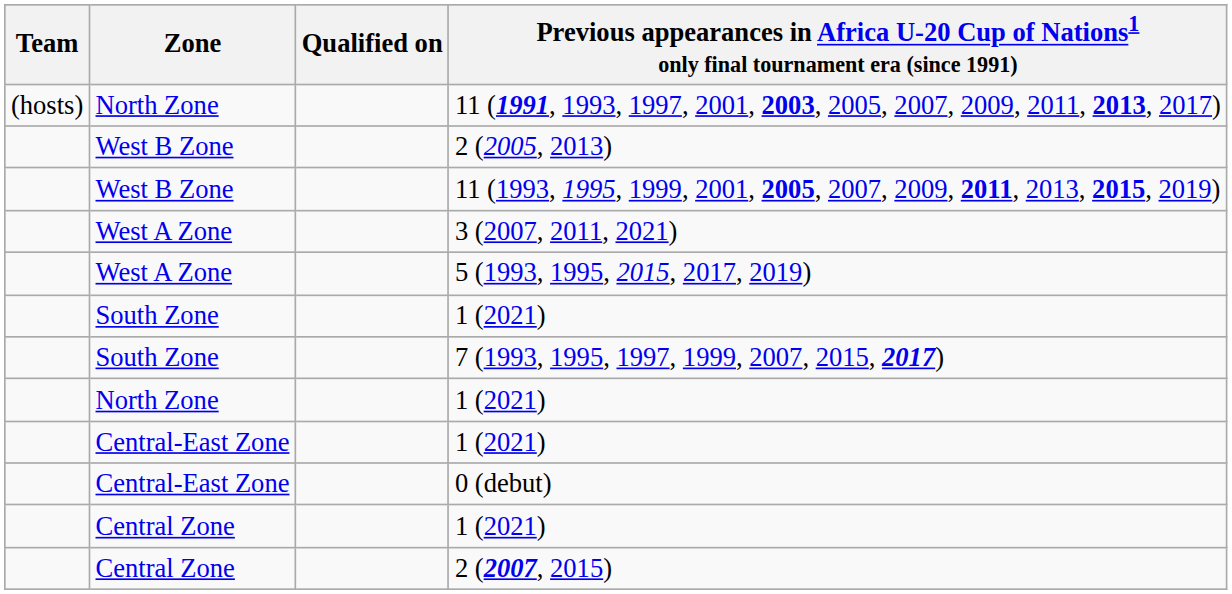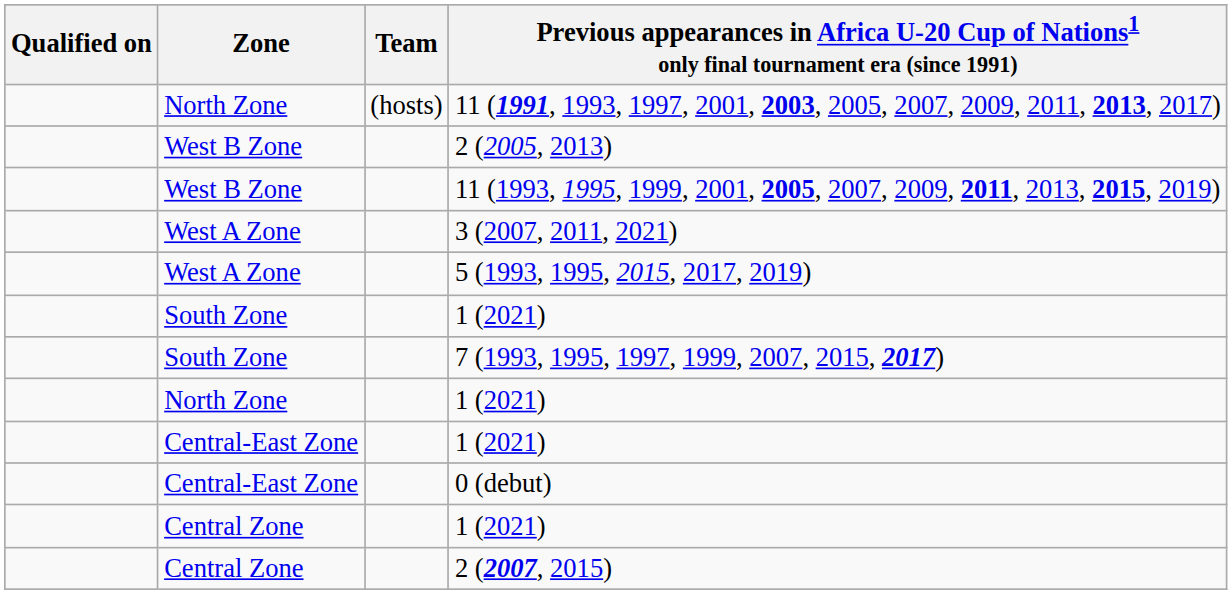columns swapped: Team <-> Qualified on
